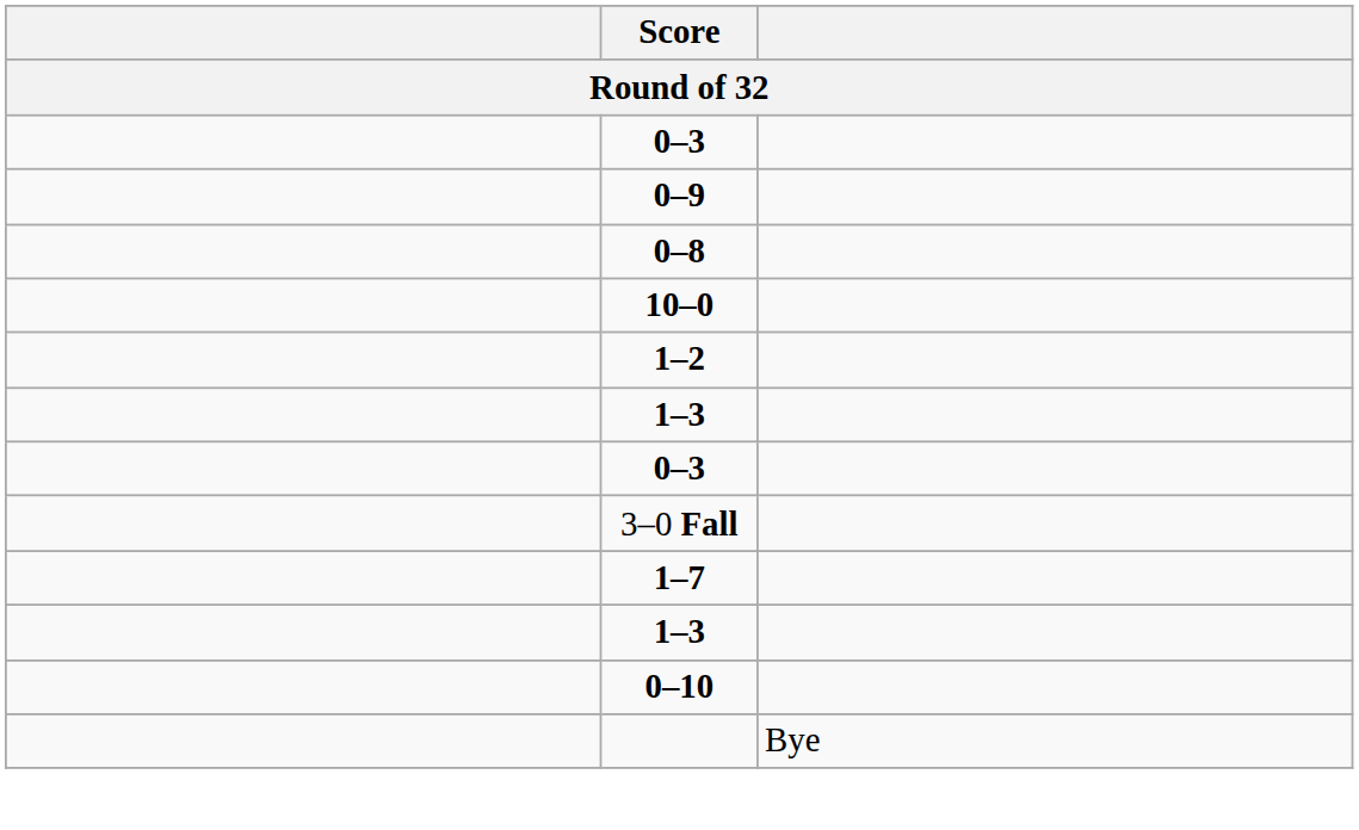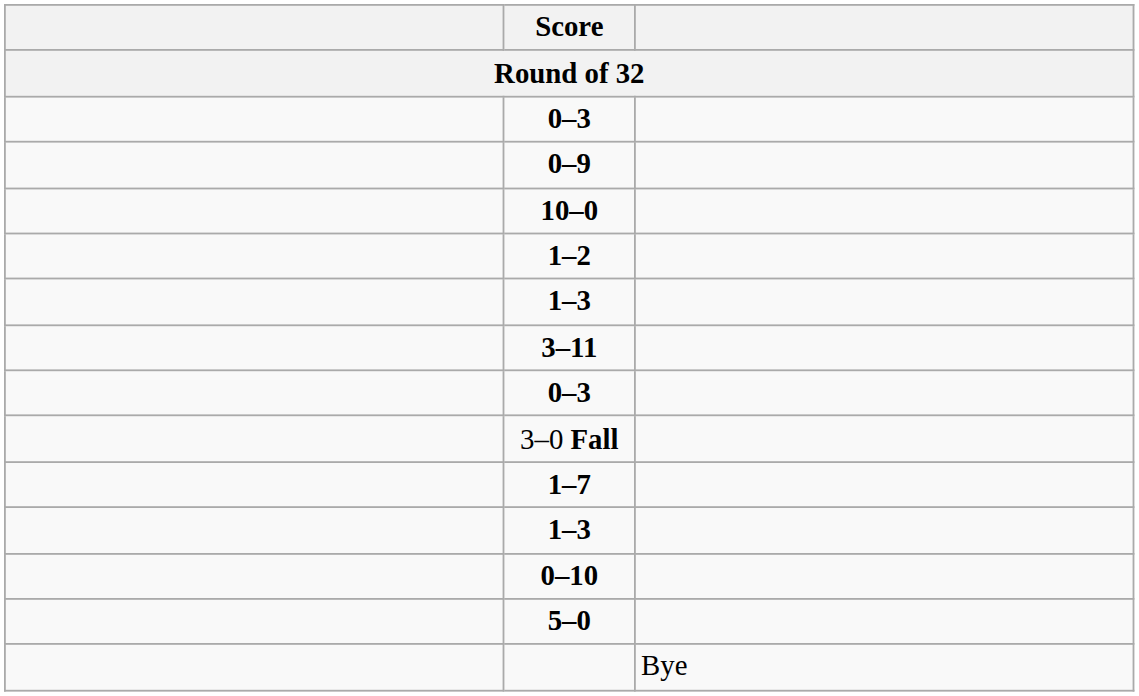- row: 0–8
+ row: 3–11
+ row: 5–0
